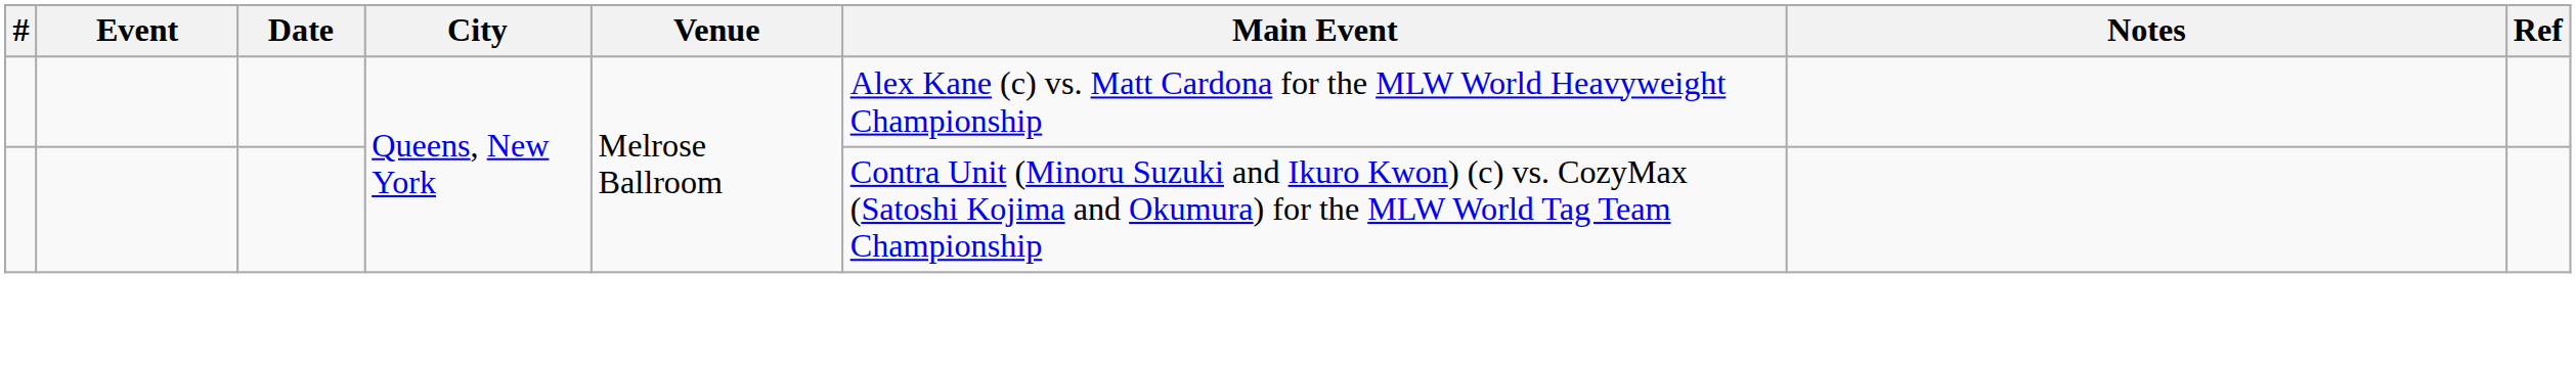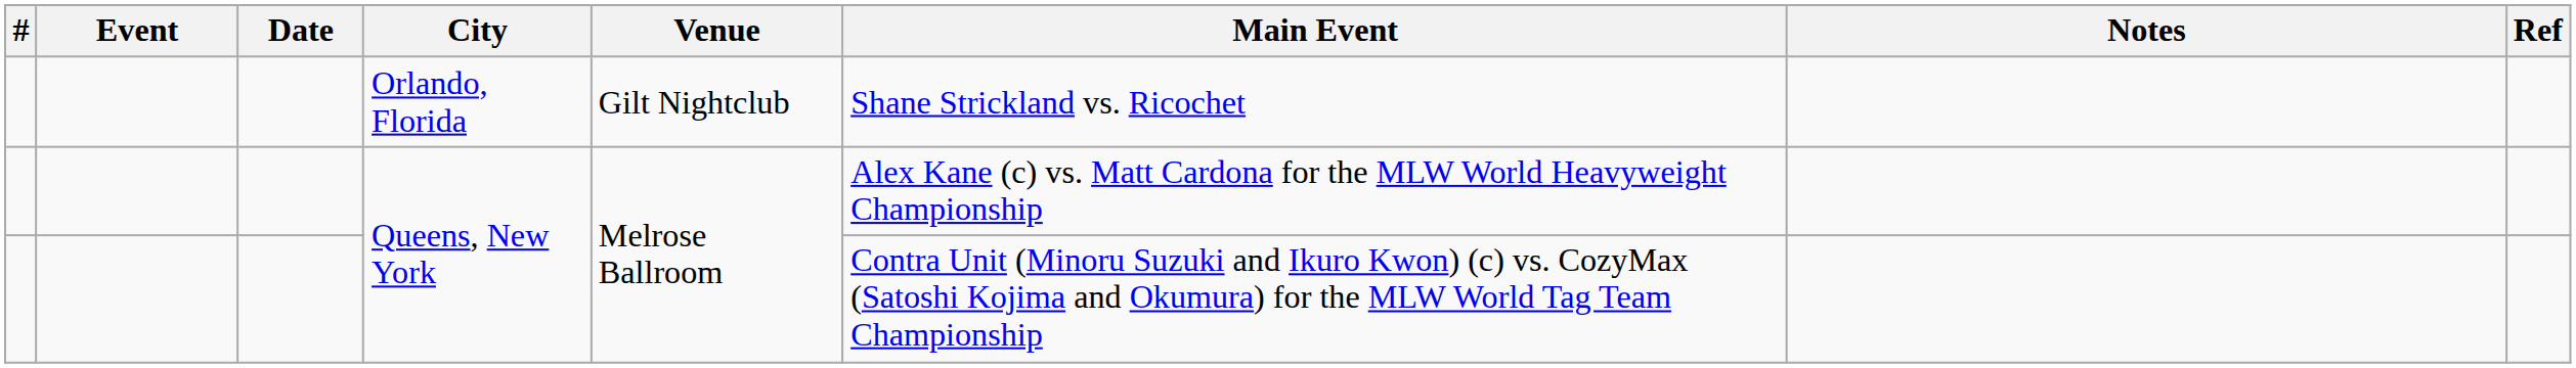+ row: Orlando, Florida | Gilt Nightclub | Shane Strickland vs. Ricochet
